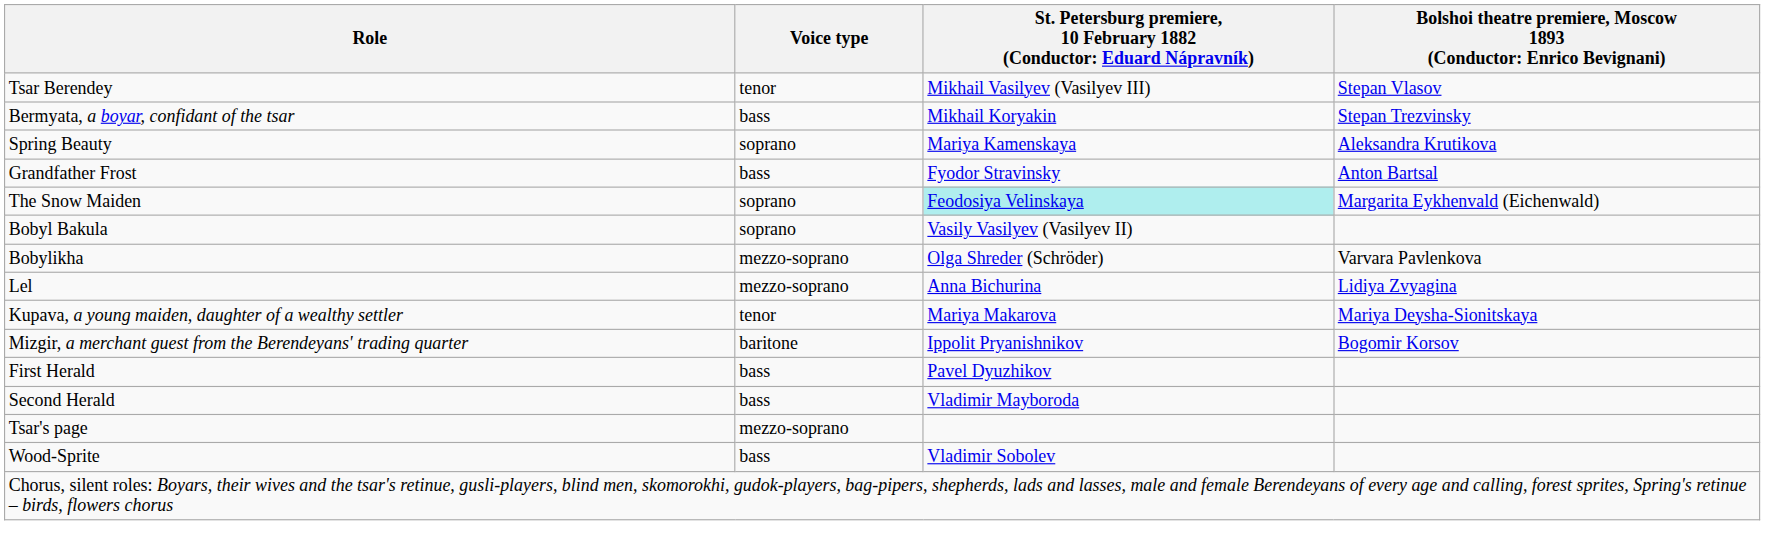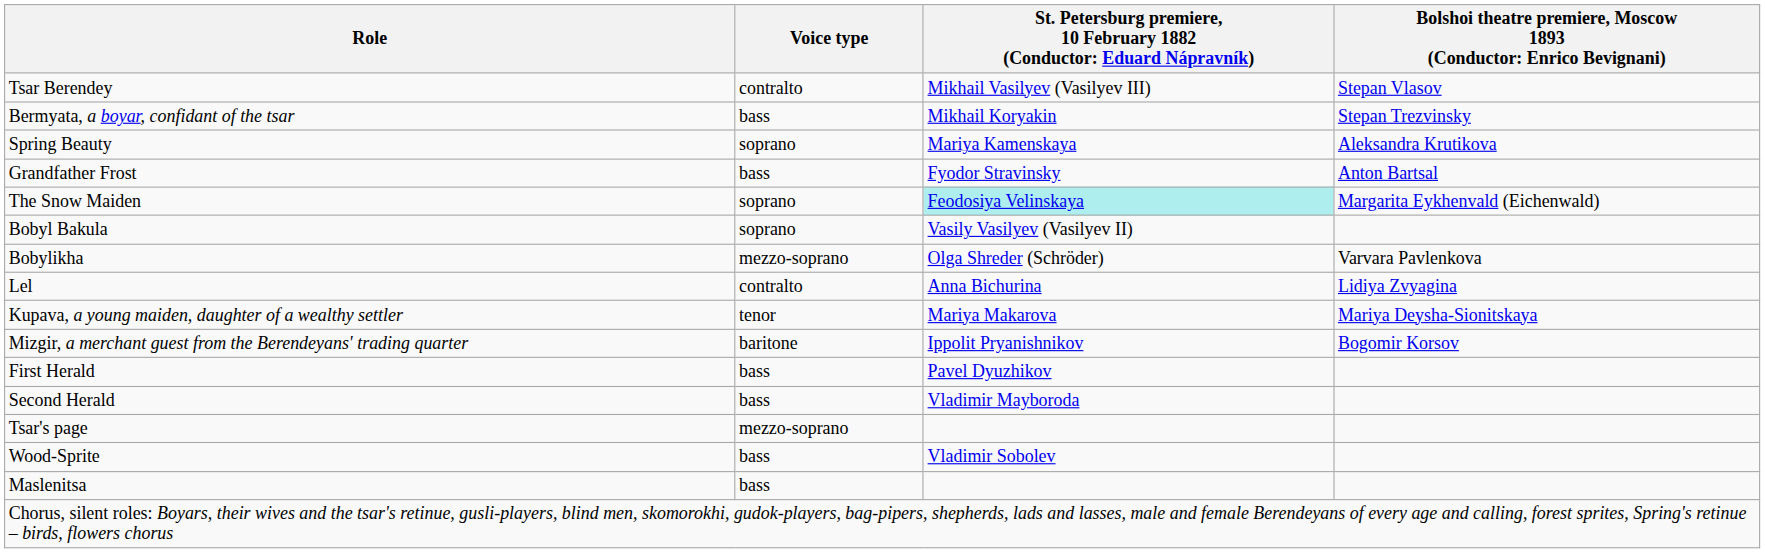Tsar Berendey | Voice type: tenor -> contralto
Lel | Voice type: mezzo-soprano -> contralto
+ row: Maslenitsa | bass
